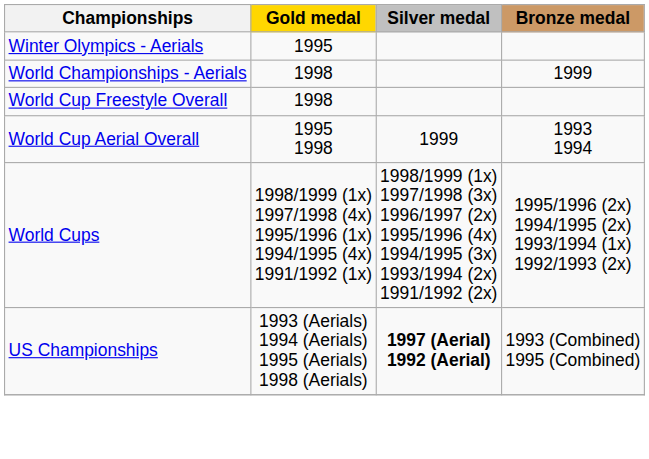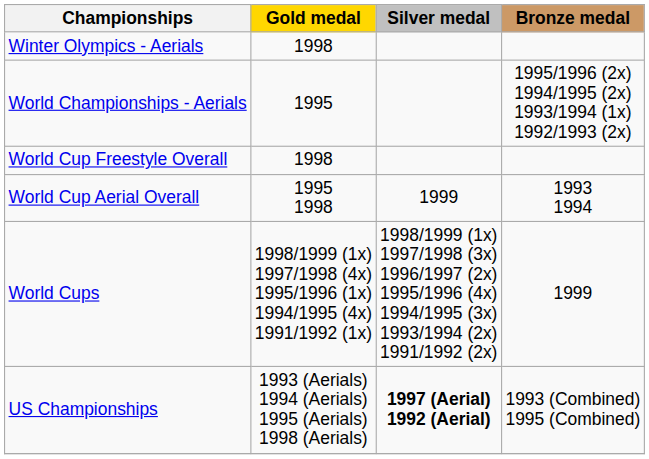Winter Olympics - Aerials | Gold medal: 1995 -> 1998
World Championships - Aerials | Gold medal: 1998 -> 1995
World Championships - Aerials | Bronze medal: 1999 -> 1995/1996 (2x) 1994/1995 (2x) 1993/1994 (1x) 1992/1993 (2x)
World Cups | Bronze medal: 1995/1996 (2x) 1994/1995 (2x) 1993/1994 (1x) 1992/1993 (2x) -> 1999
